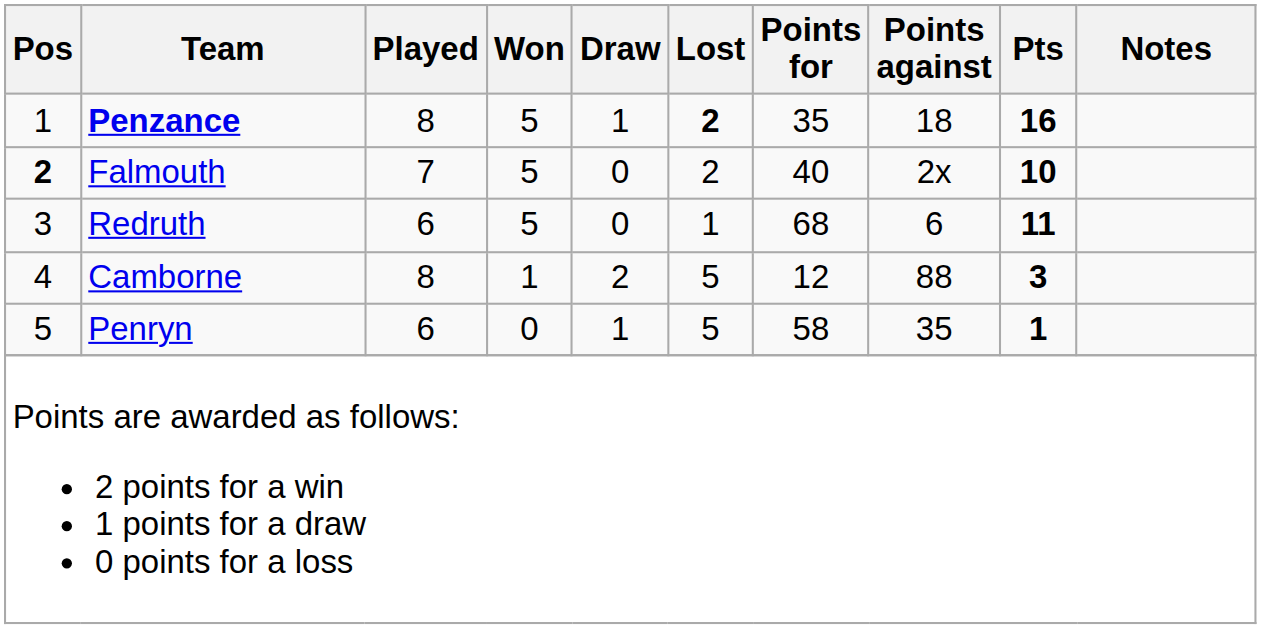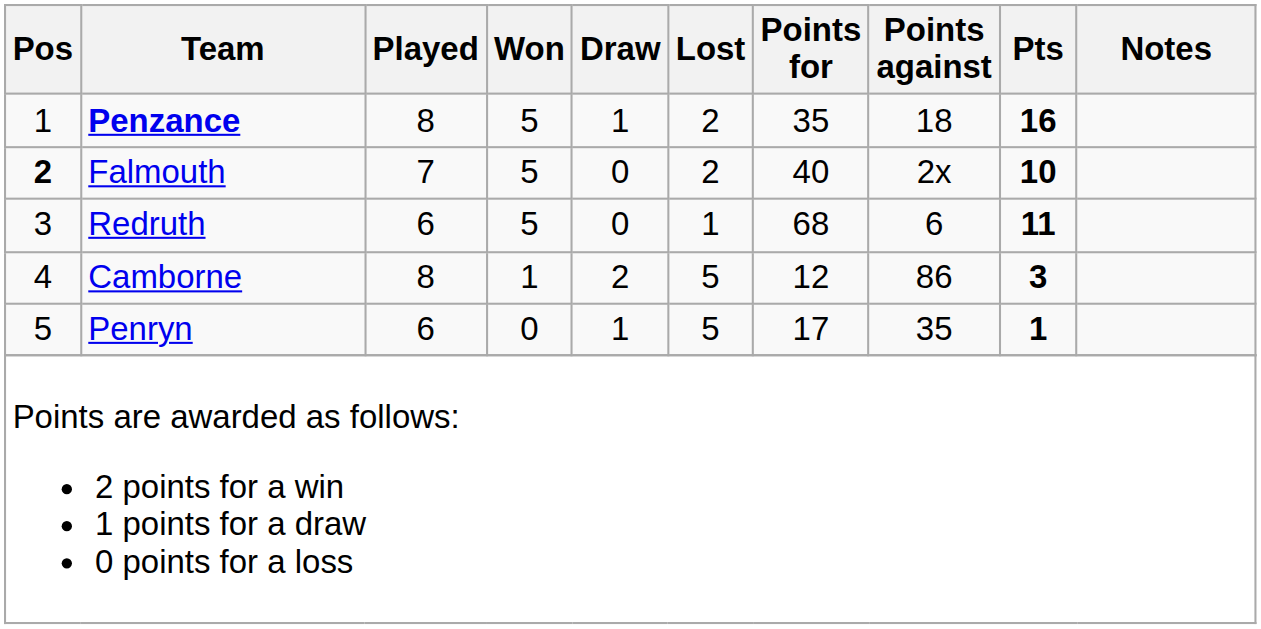Penzance | Lost: bold -> normal
Camborne | Points against: 88 -> 86
Penryn | Points for: 58 -> 17
